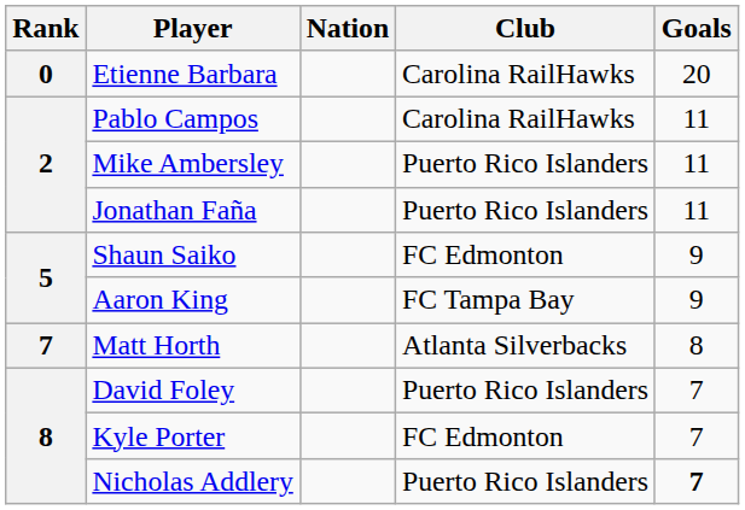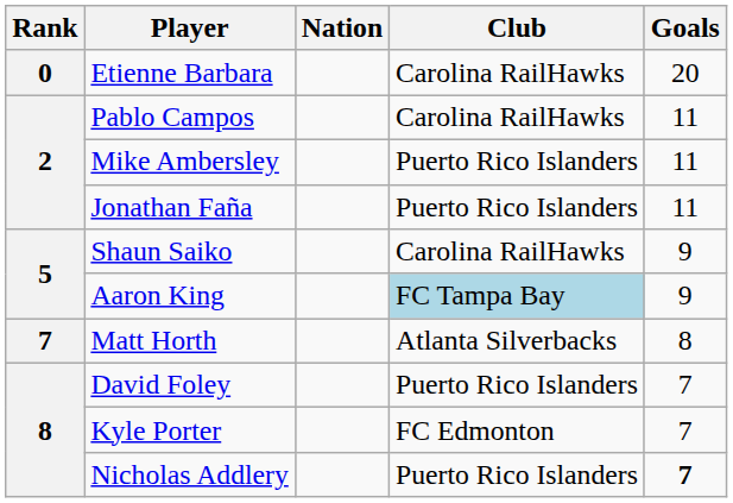Shaun Saiko | Club: FC Edmonton -> Carolina RailHawks
Aaron King | Club: no background -> lightblue background
